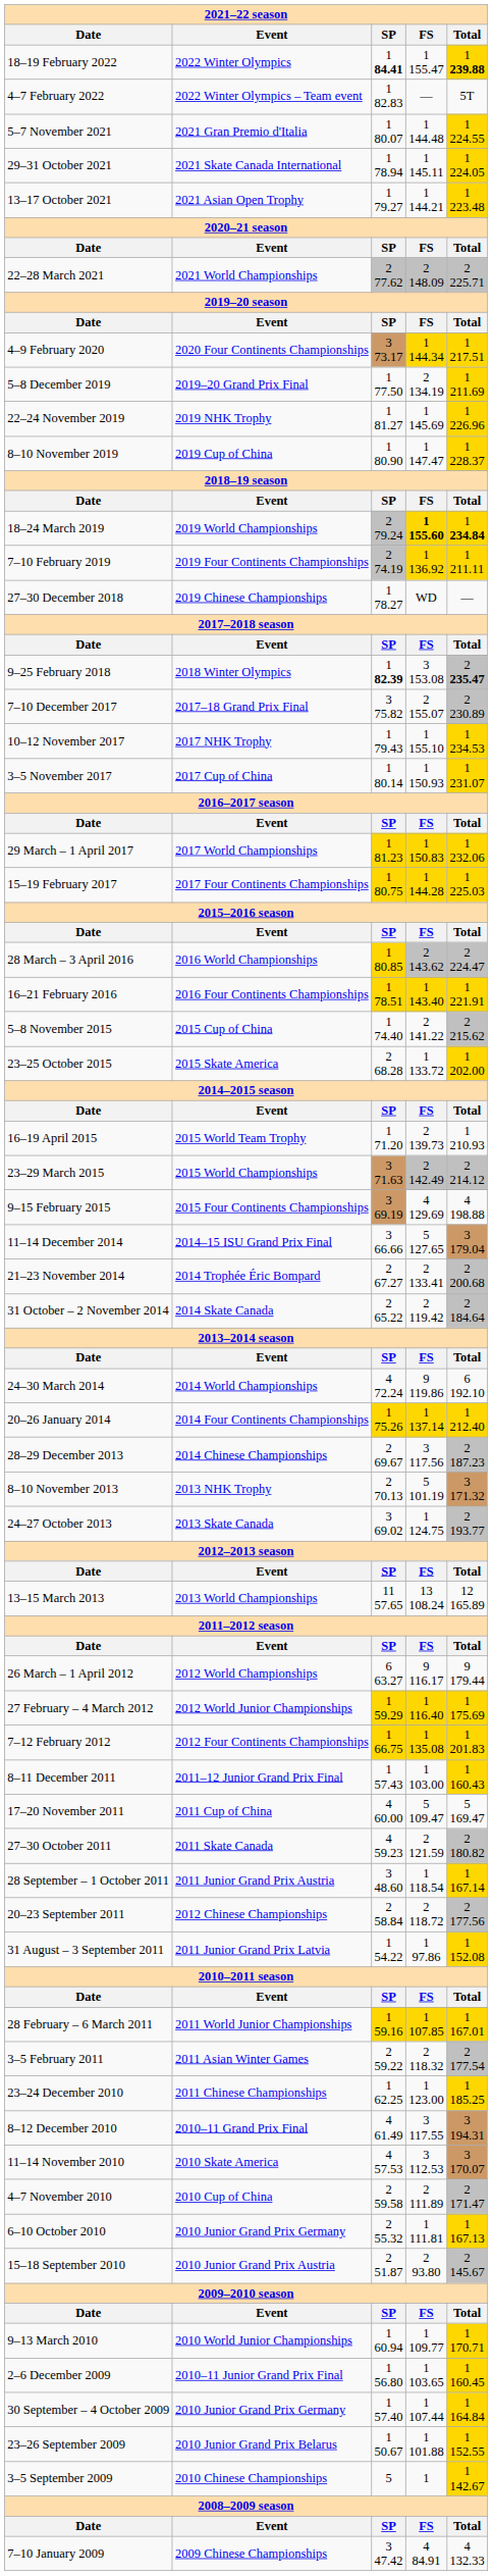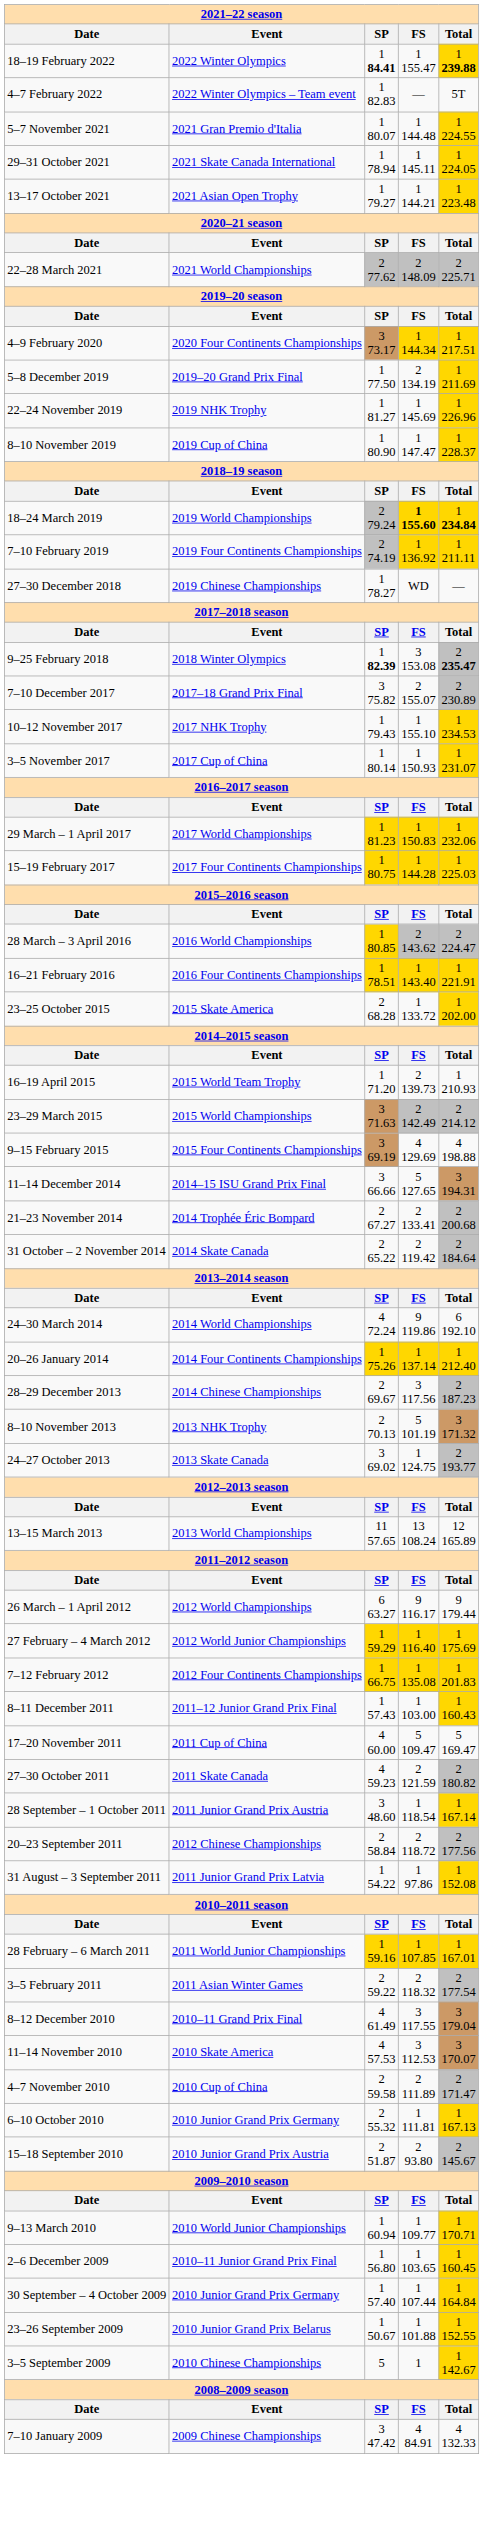- row: 5–8 November 2015 | 2015 Cup of China | 1 74.40 | 2 141.22 | 2 215.62
11–14 December 2014 | Total: 3 179.04 -> 3 194.31
- row: 23–24 December 2010 | 2011 Chinese Championships | 1 62.25 | 1 123.00 | 1 185.25
8–12 December 2010 | Total: 3 194.31 -> 3 179.04
